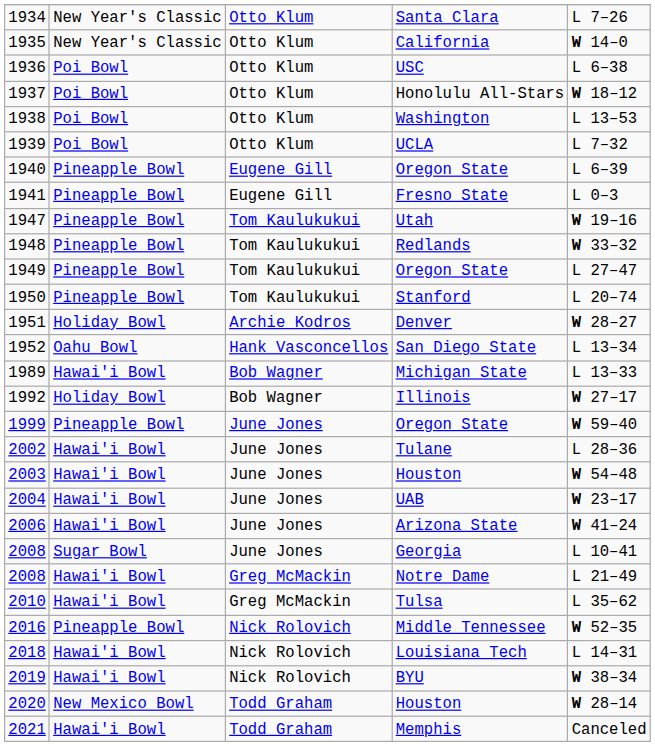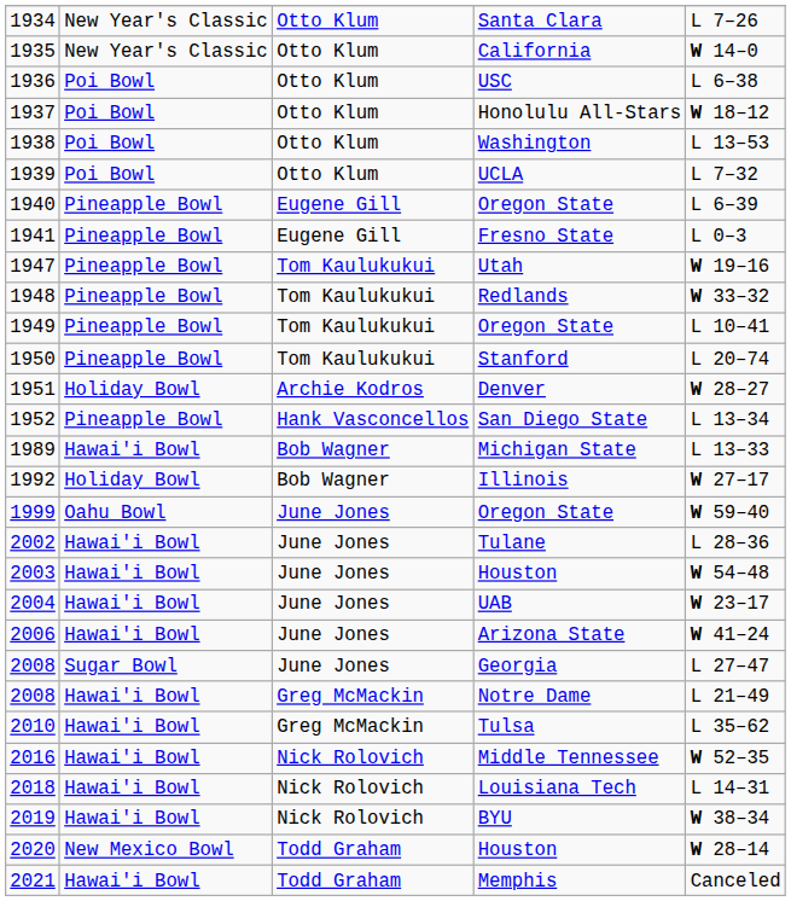1949 | column 5: L 27–47 -> L 10–41
1952 | column 2: Oahu Bowl -> Pineapple Bowl
1999 | column 2: Pineapple Bowl -> Oahu Bowl
2008 / Georgia | column 5: L 10–41 -> L 27–47
2016 | column 2: Pineapple Bowl -> Hawai'i Bowl
